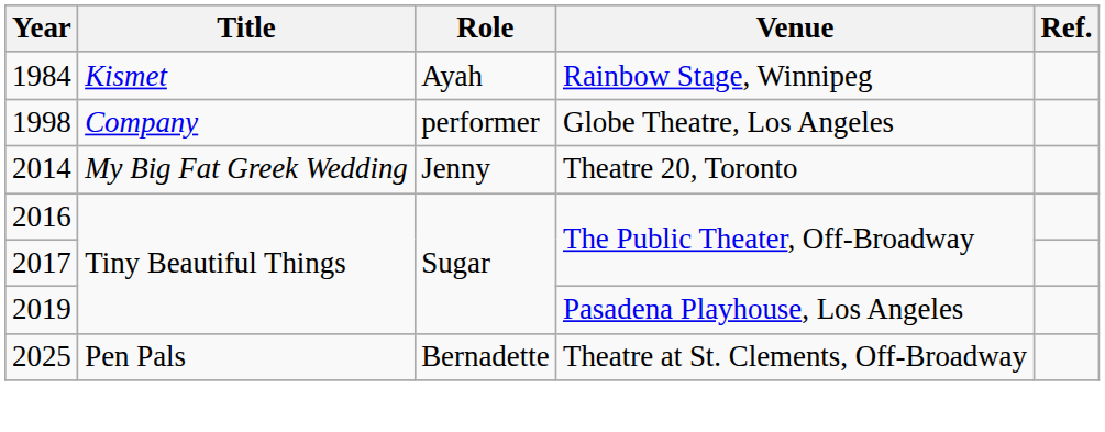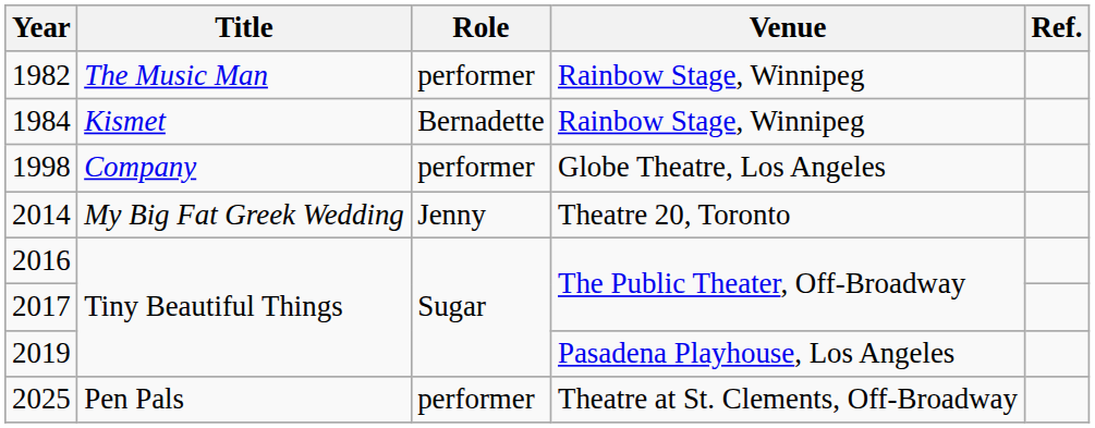+ row: 1982 | The Music Man | performer | Rainbow Stage, Winnipeg
1984 | Role: Ayah -> Bernadette
2025 | Role: Bernadette -> performer
